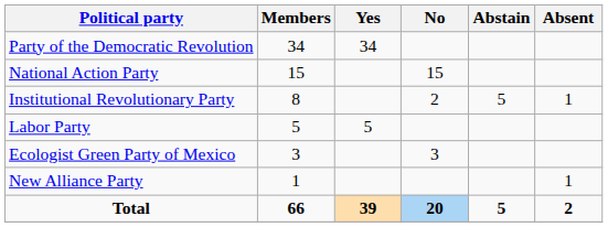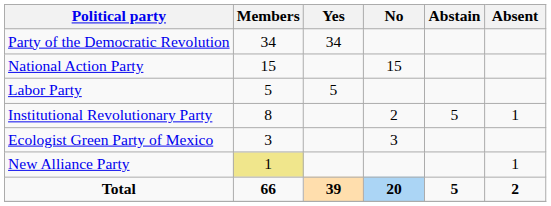rows swapped: Institutional Revolutionary Party <-> Labor Party
New Alliance Party | Members: no background -> khaki background
